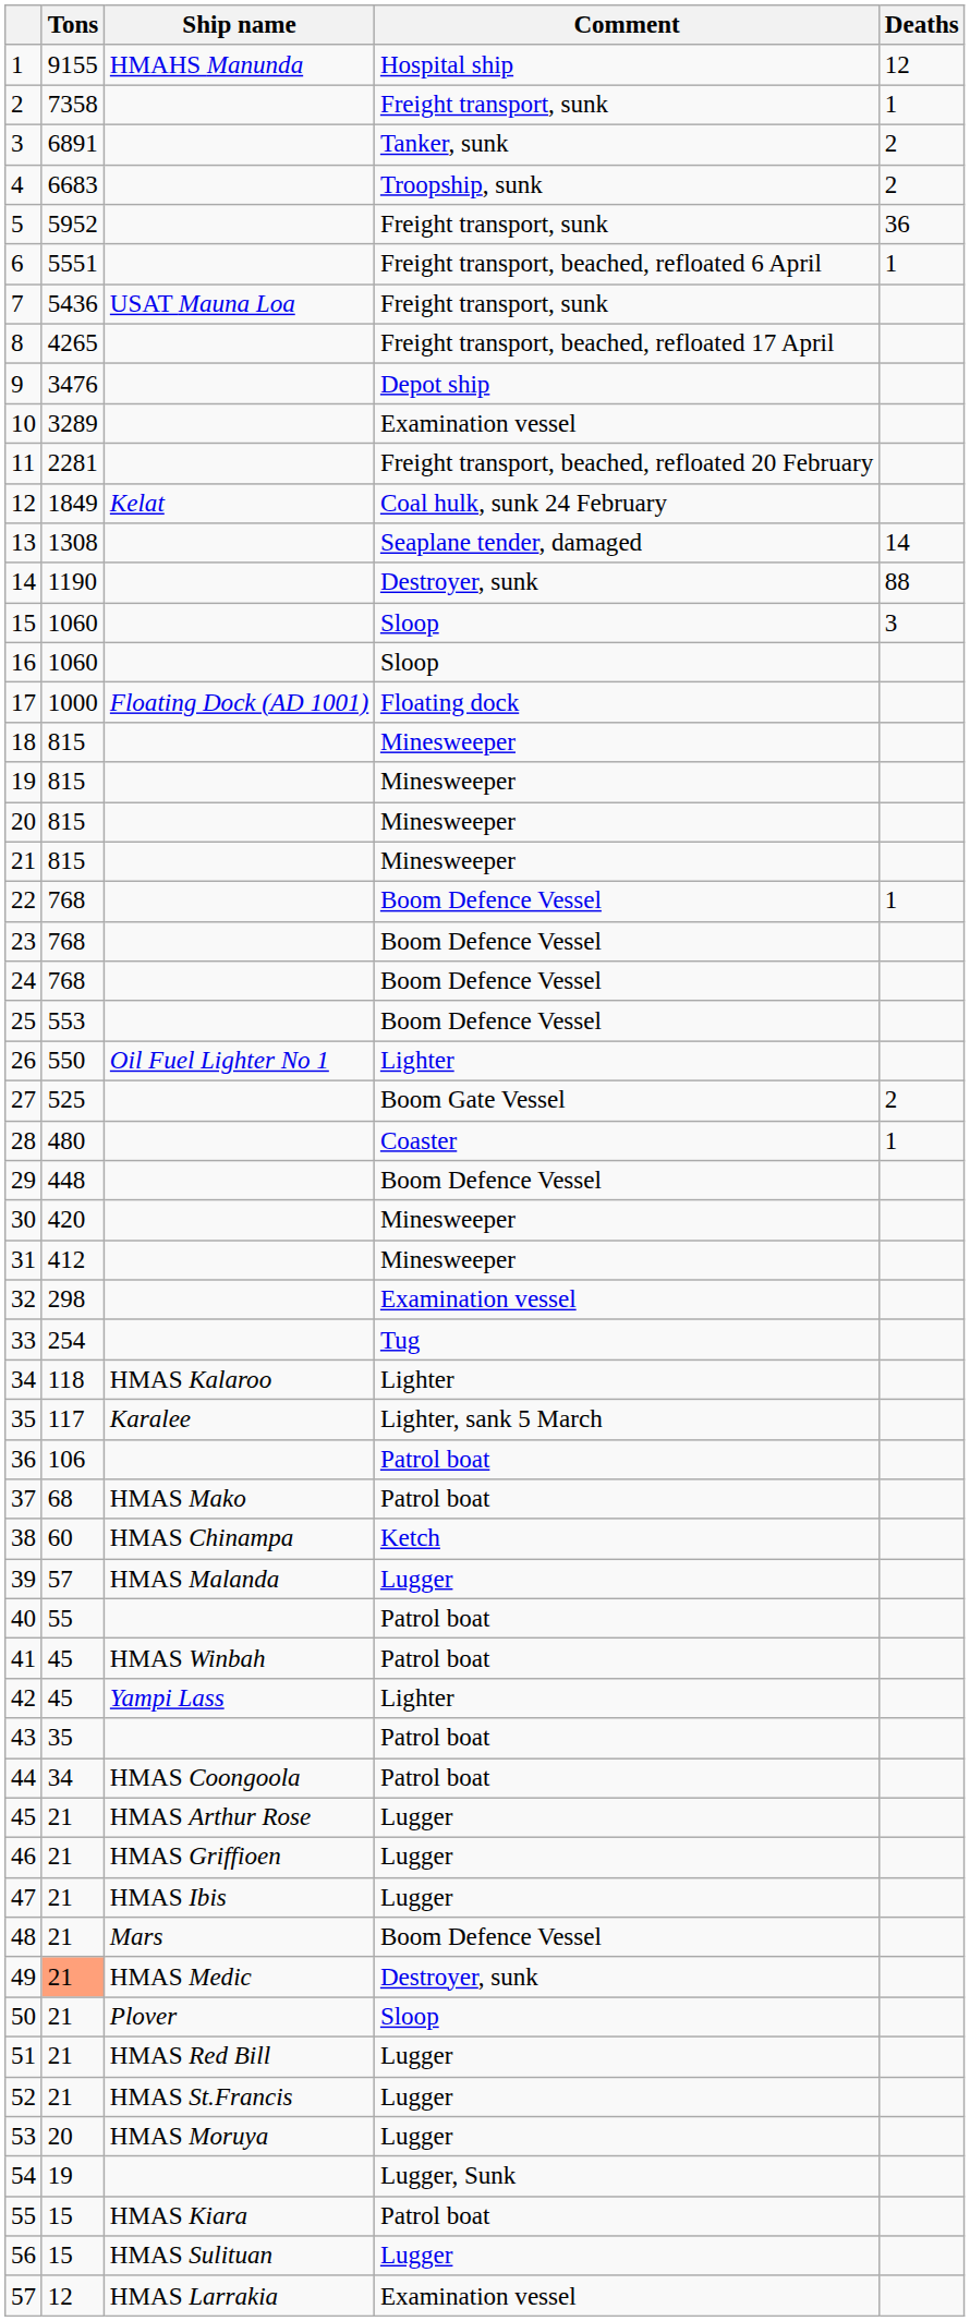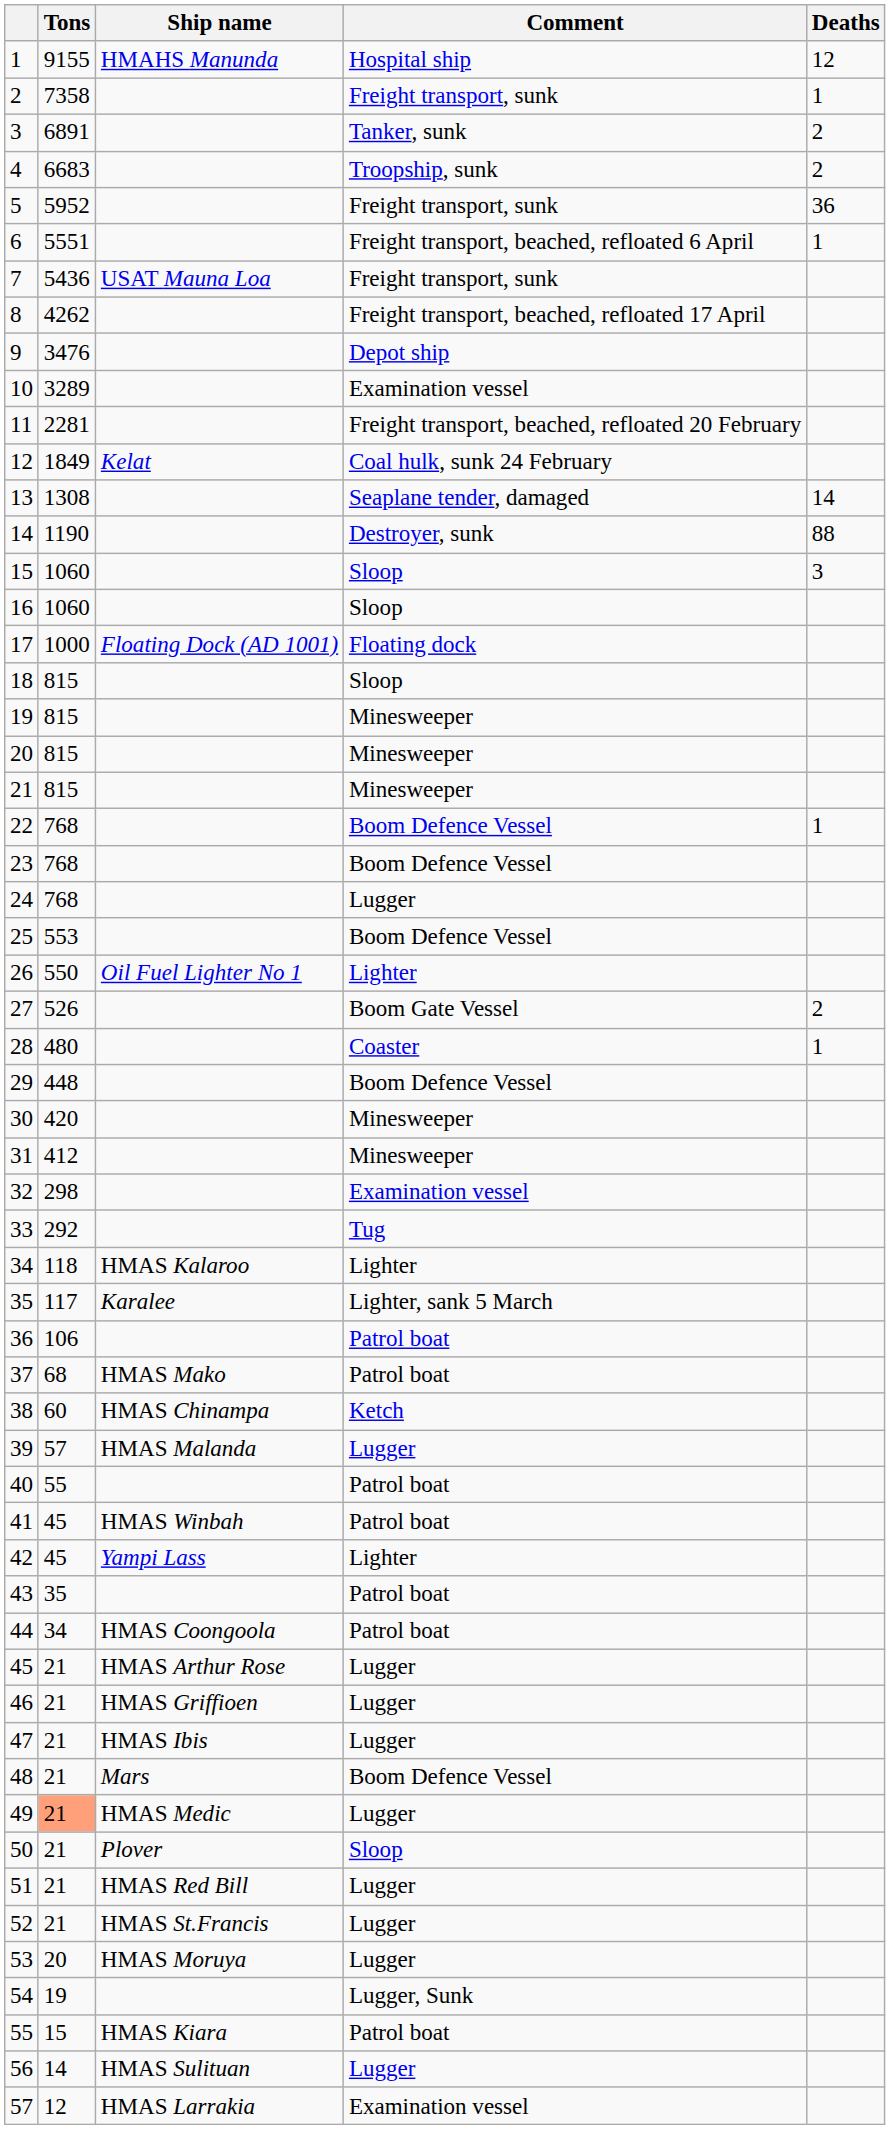8 | Tons: 4265 -> 4262
18 | Comment: Minesweeper -> Sloop
24 | Comment: Boom Defence Vessel -> Lugger
27 | Tons: 525 -> 526
33 | Tons: 254 -> 292
49 | Comment: Destroyer, sunk -> Lugger
56 | Tons: 15 -> 14
